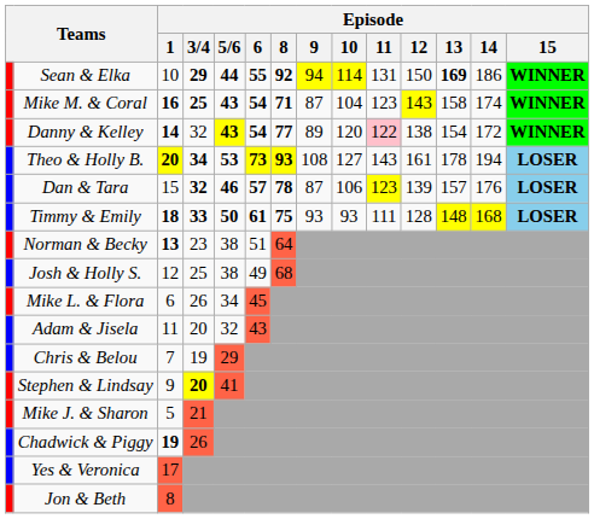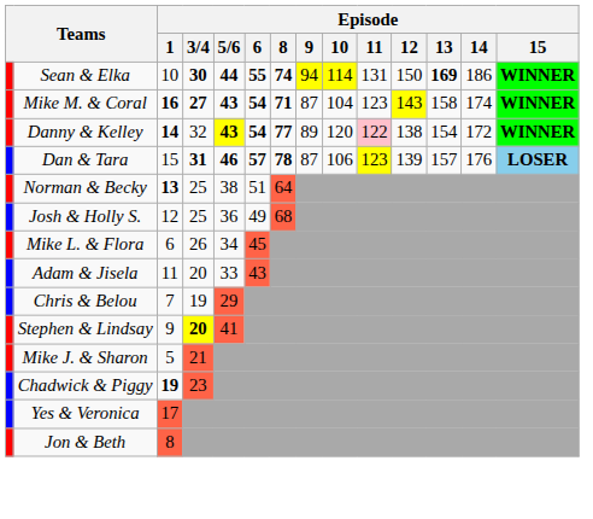Sean & Elka | Episode / 3/4: 29 -> 30
Sean & Elka | Episode / 8: 92 -> 74
Mike M. & Coral | Episode / 3/4: 25 -> 27
- row: Theo & Holly B. | 20 | 34 | 53 | 73 | 93 | 108 | 127 | 143 | 161 | 178 | 194 | LOSER
Dan & Tara | Episode / 3/4: 32 -> 31
- row: Timmy & Emily | 18 | 33 | 50 | 61 | 75 | 93 | 93 | 111 | 128 | 148 | 168 | LOSER
Norman & Becky | Episode / 3/4: 23 -> 25
Josh & Holly S. | Episode / 5/6: 38 -> 36
Adam & Jisela | Episode / 5/6: 32 -> 33
Chadwick & Piggy | Episode / 3/4: 26 -> 23
